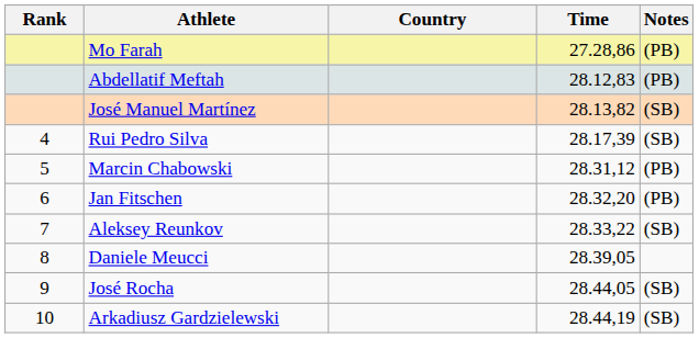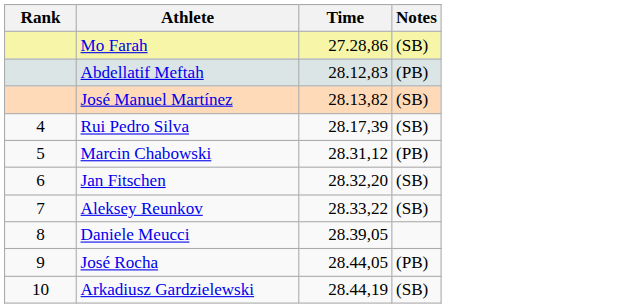- column: Country
Mo Farah | Notes: (PB) -> (SB)
Jan Fitschen | Notes: (PB) -> (SB)
José Rocha | Notes: (SB) -> (PB)
